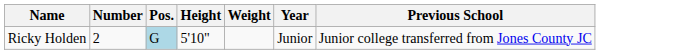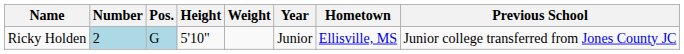+ column: Hometown | Ellisville, MS
Ricky Holden | Number: no background -> lightblue background
